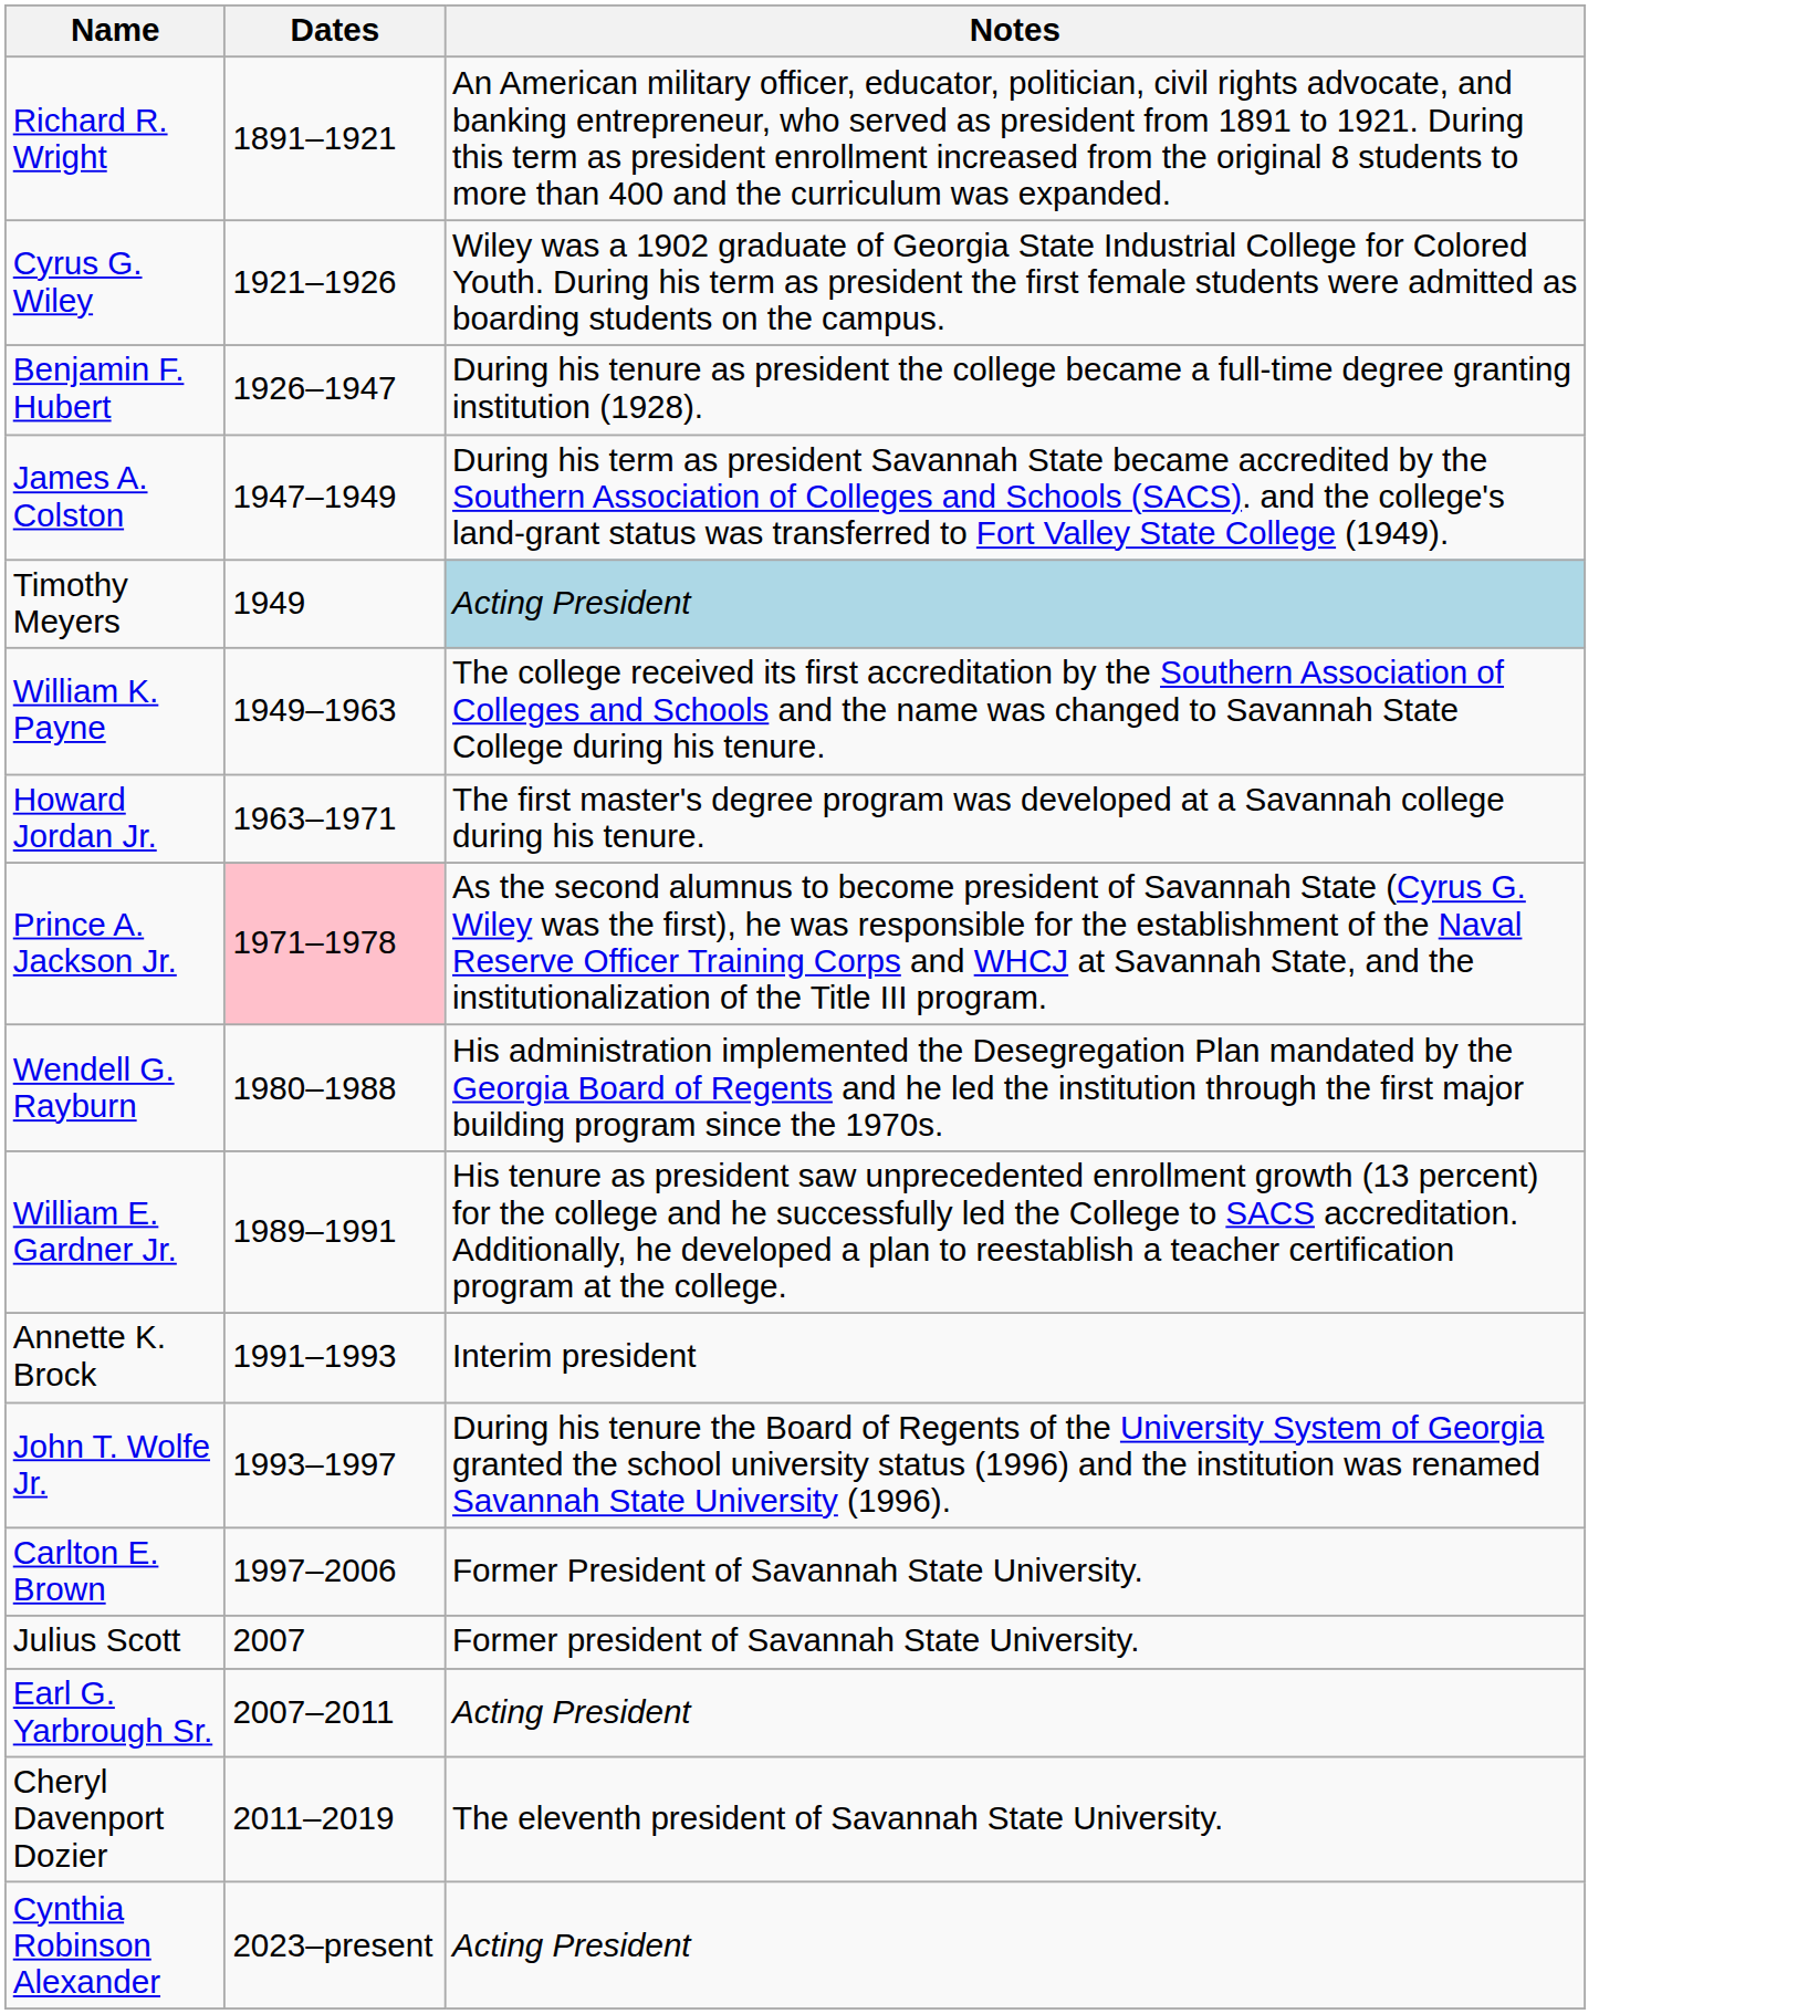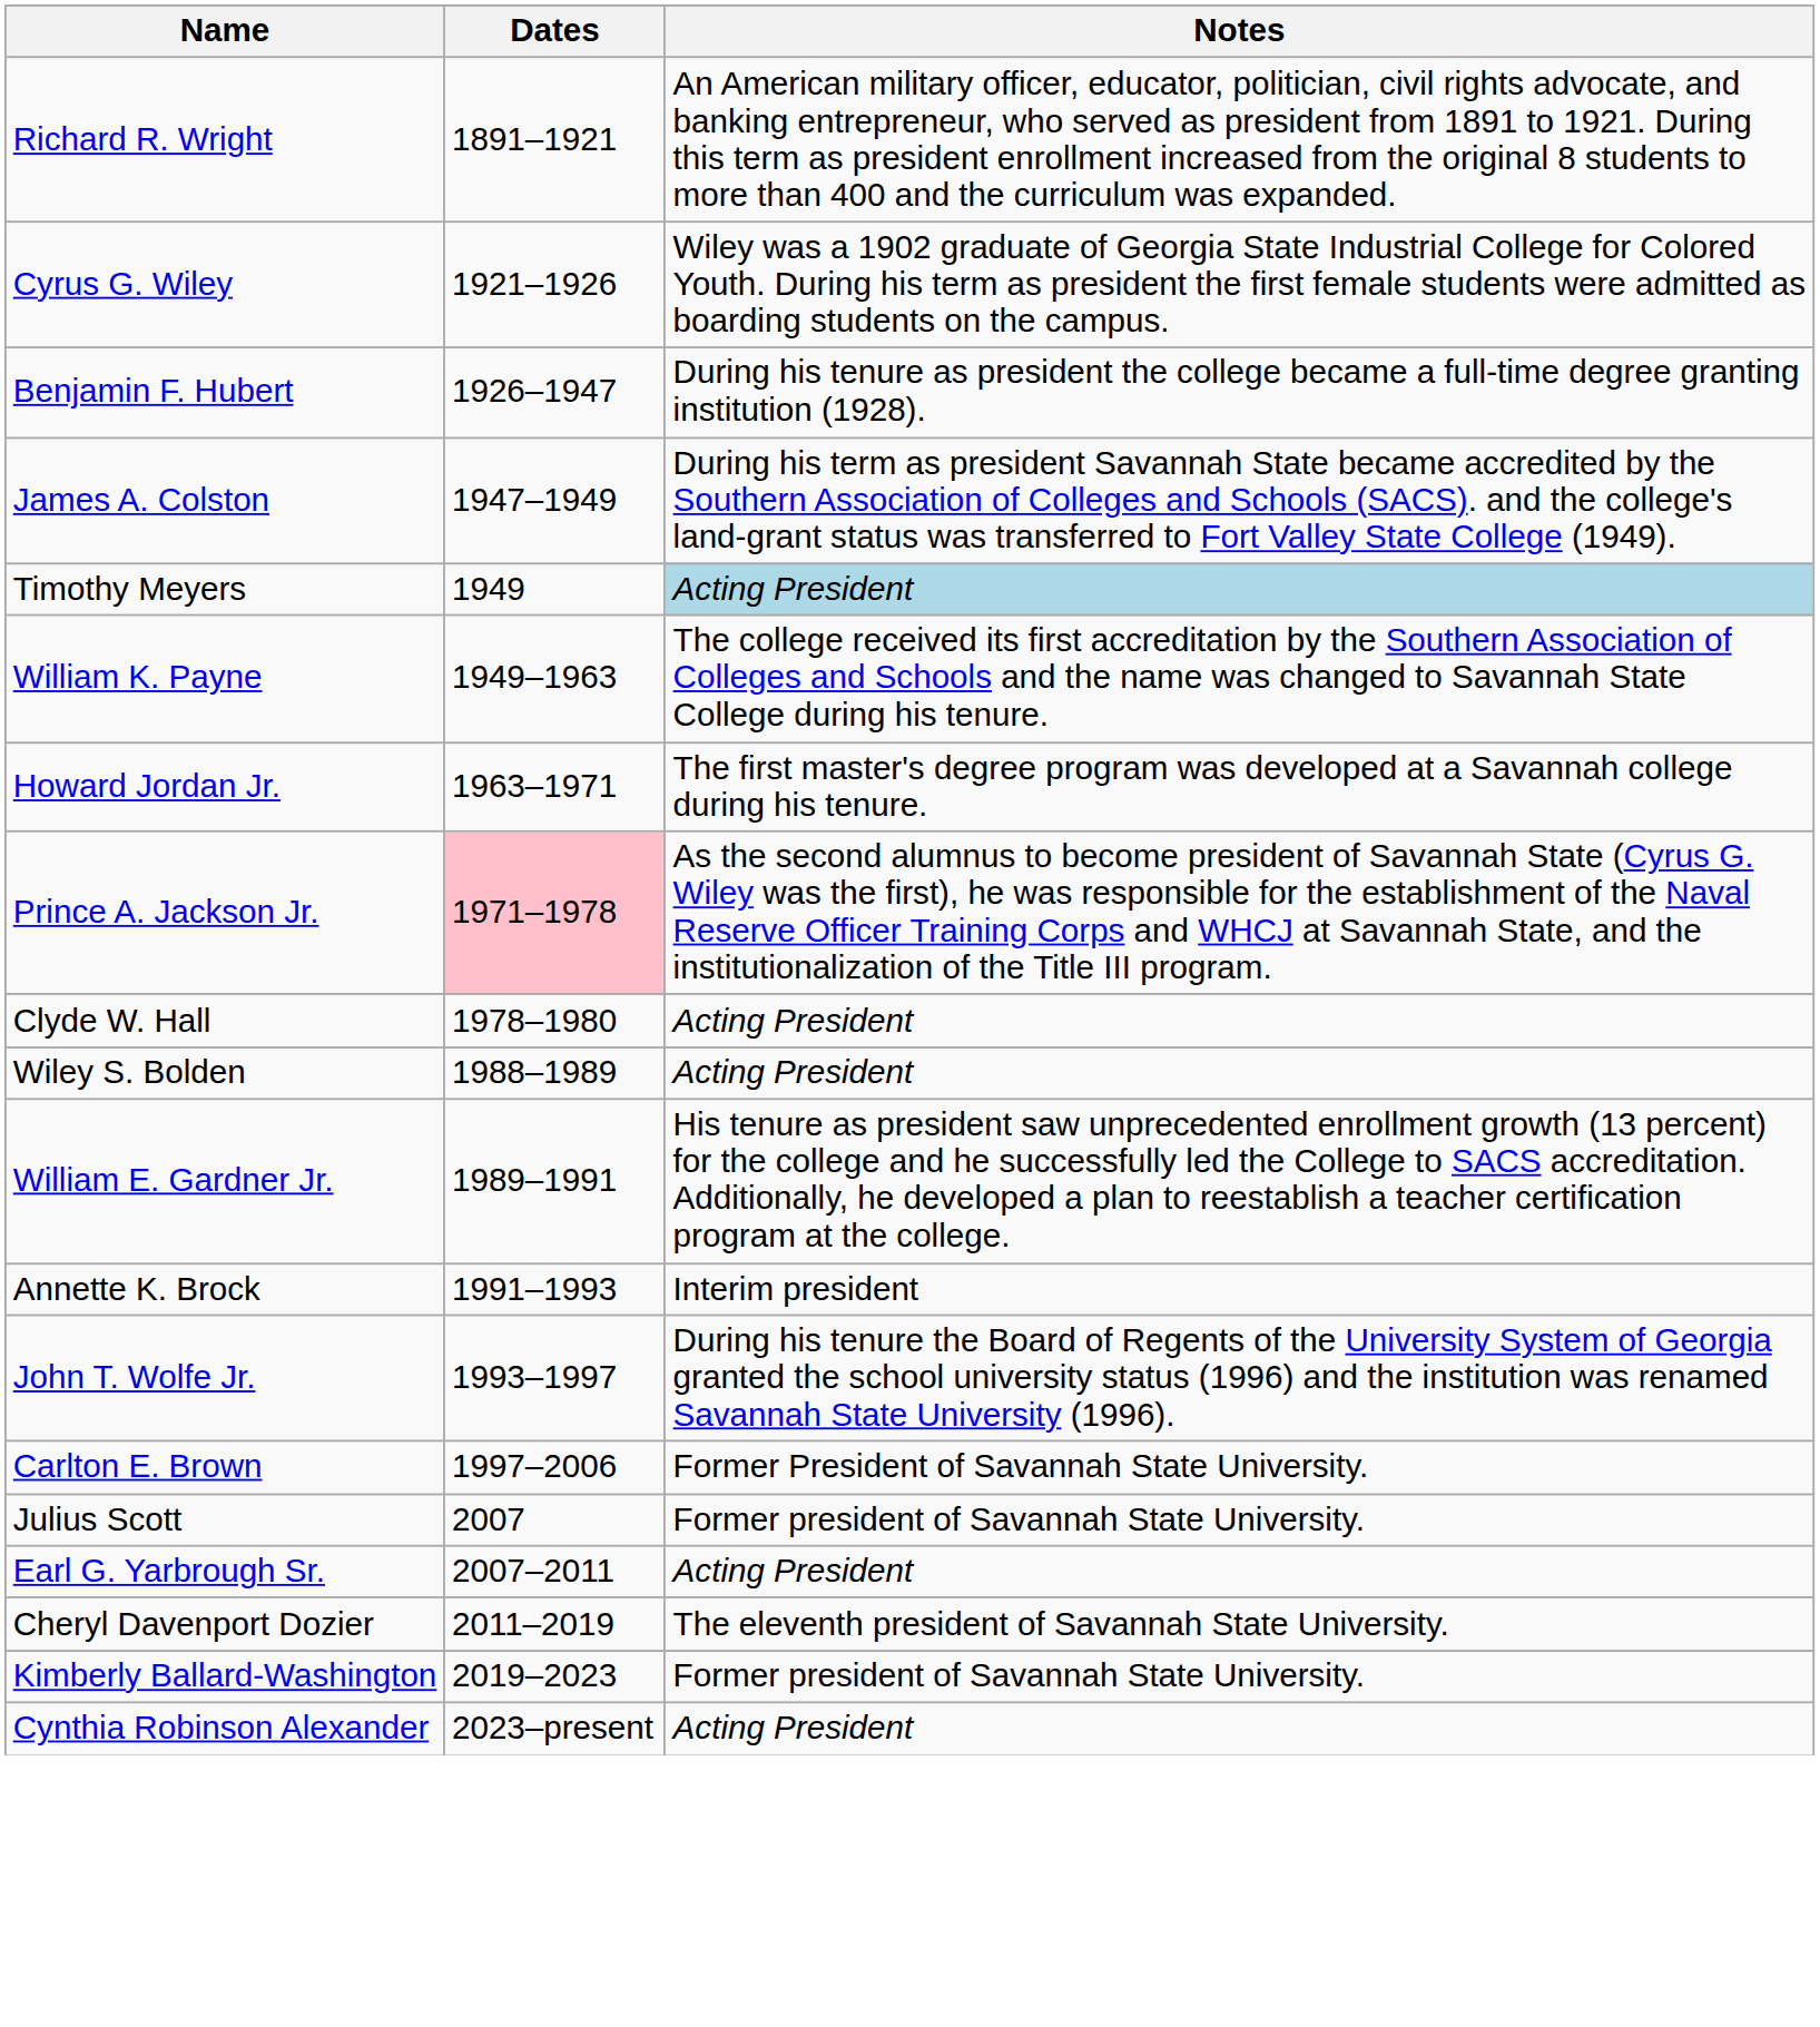+ row: Clyde W. Hall | 1978–1980 | Acting President
- row: Wendell G. Rayburn | 1980–1988 | His administration implemented the Desegregation Plan mandated by the Georgia Board of Regents and he led the institution through the first major building program since the 1970s.
+ row: Wiley S. Bolden | 1988–1989 | Acting President
+ row: Kimberly Ballard-Washington | 2019–2023 | Former president of Savannah State University.
